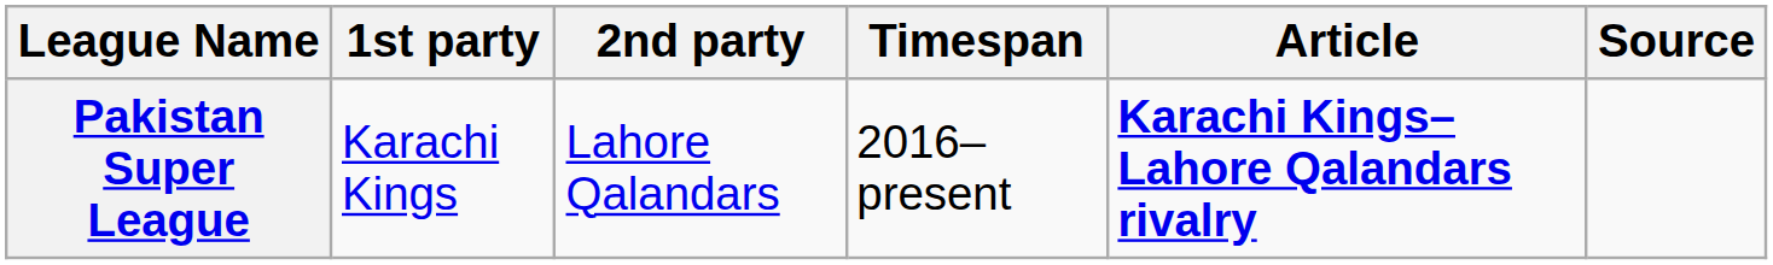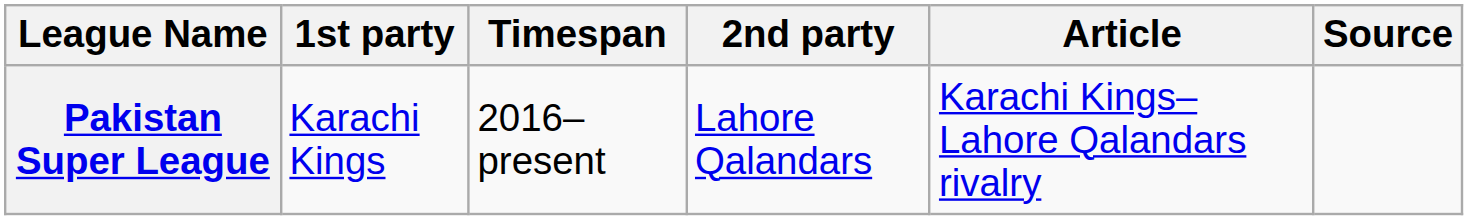columns swapped: 2nd party <-> Timespan
Pakistan Super League | Article: bold -> normal
